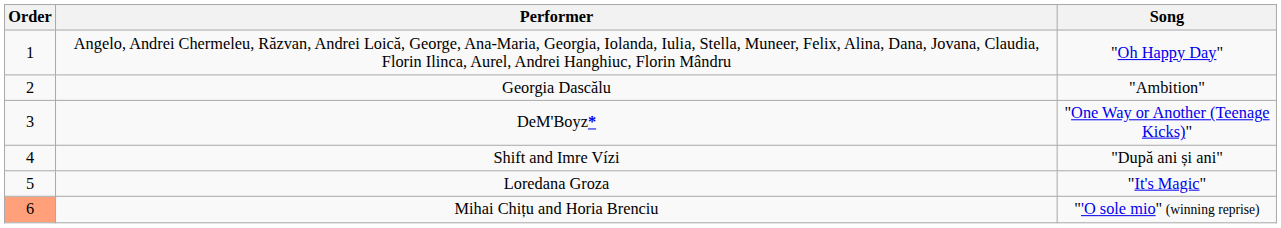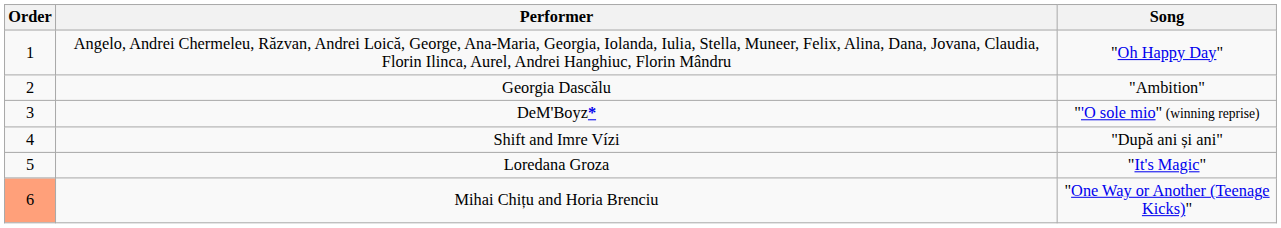DeM'Boyz* | Song: "One Way or Another (Teenage Kicks)" -> "'O sole mio" (winning reprise)
Mihai Chițu and Horia Brenciu | Song: "'O sole mio" (winning reprise) -> "One Way or Another (Teenage Kicks)"
